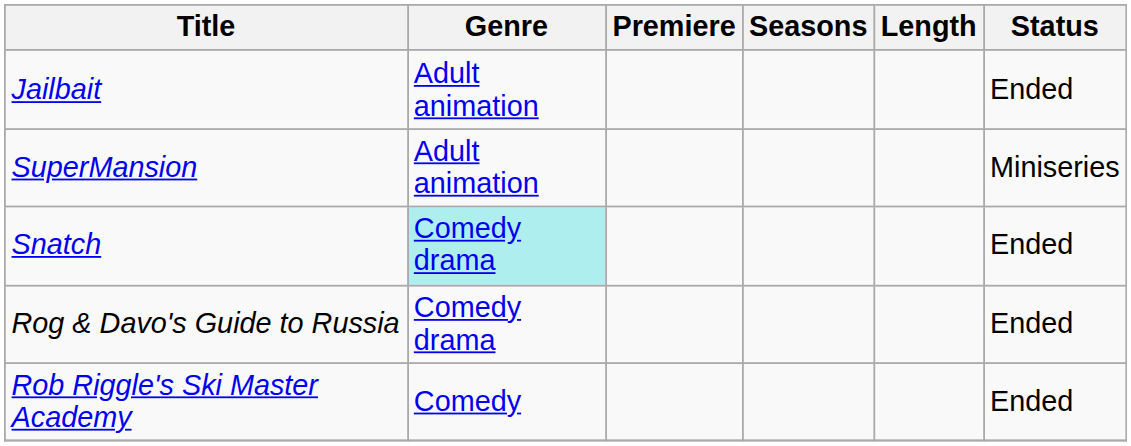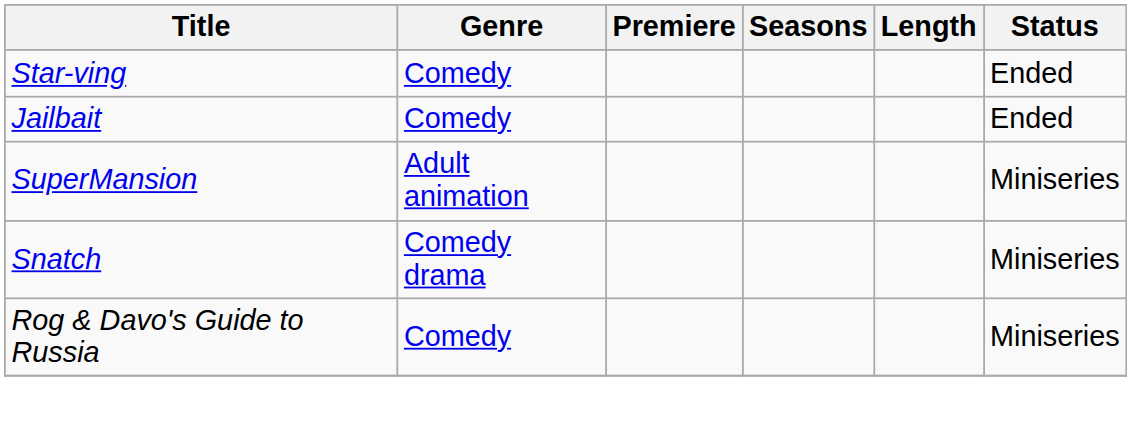+ row: Star-ving | Comedy | Ended
Jailbait | Genre: Adult animation -> Comedy
Snatch | Genre: paleturquoise background -> no background
Snatch | Status: Ended -> Miniseries
Rog & Davo's Guide to Russia | Genre: Comedy drama -> Comedy
Rog & Davo's Guide to Russia | Status: Ended -> Miniseries
- row: Rob Riggle's Ski Master Academy | Comedy | Ended
